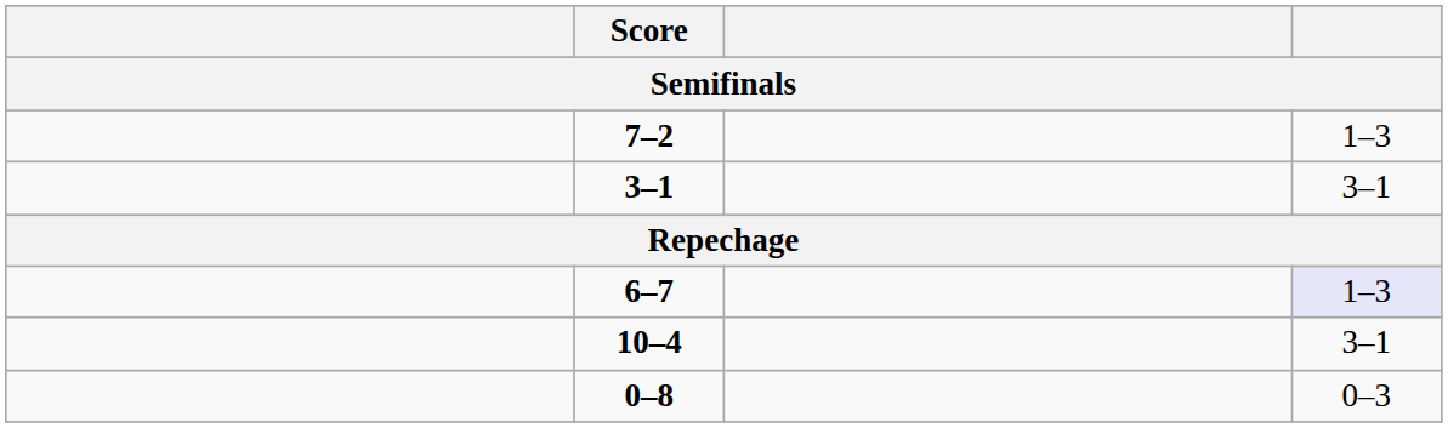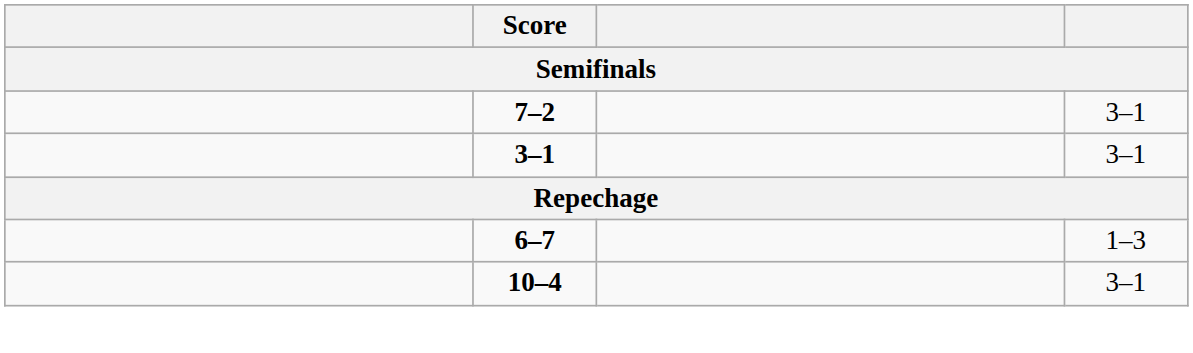7–2 | column 4: 1–3 -> 3–1
6–7 | column 4: lavender background -> no background
- row: 0–8 | 0–3
